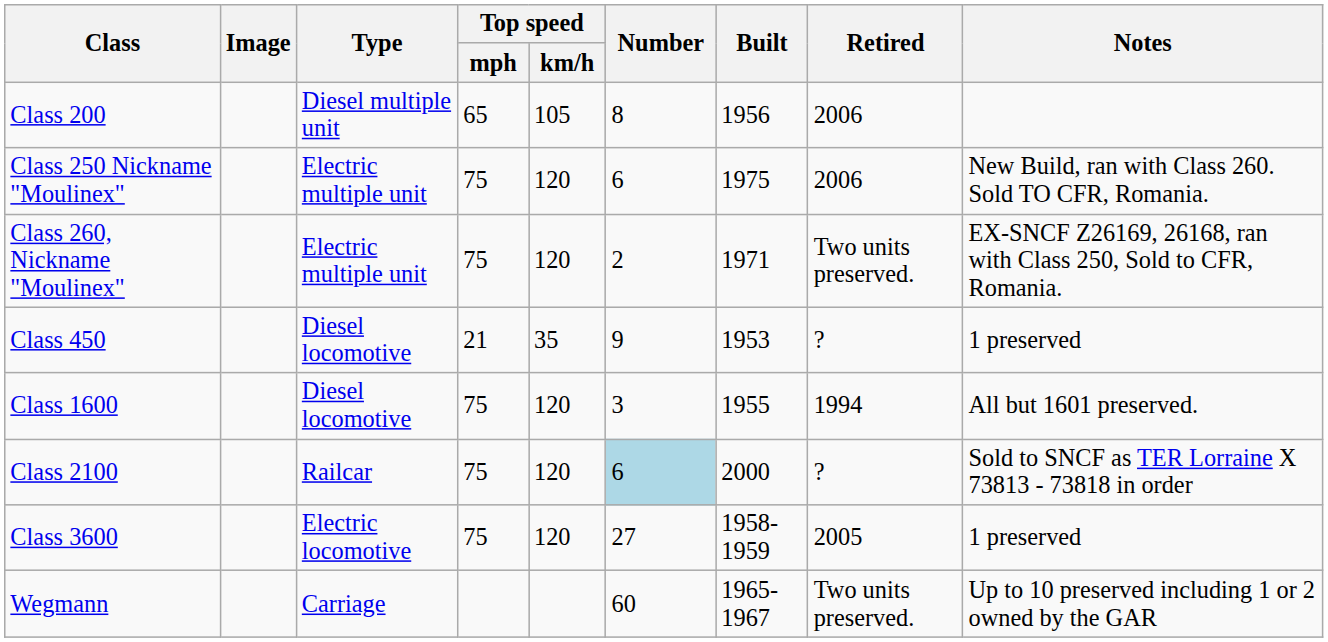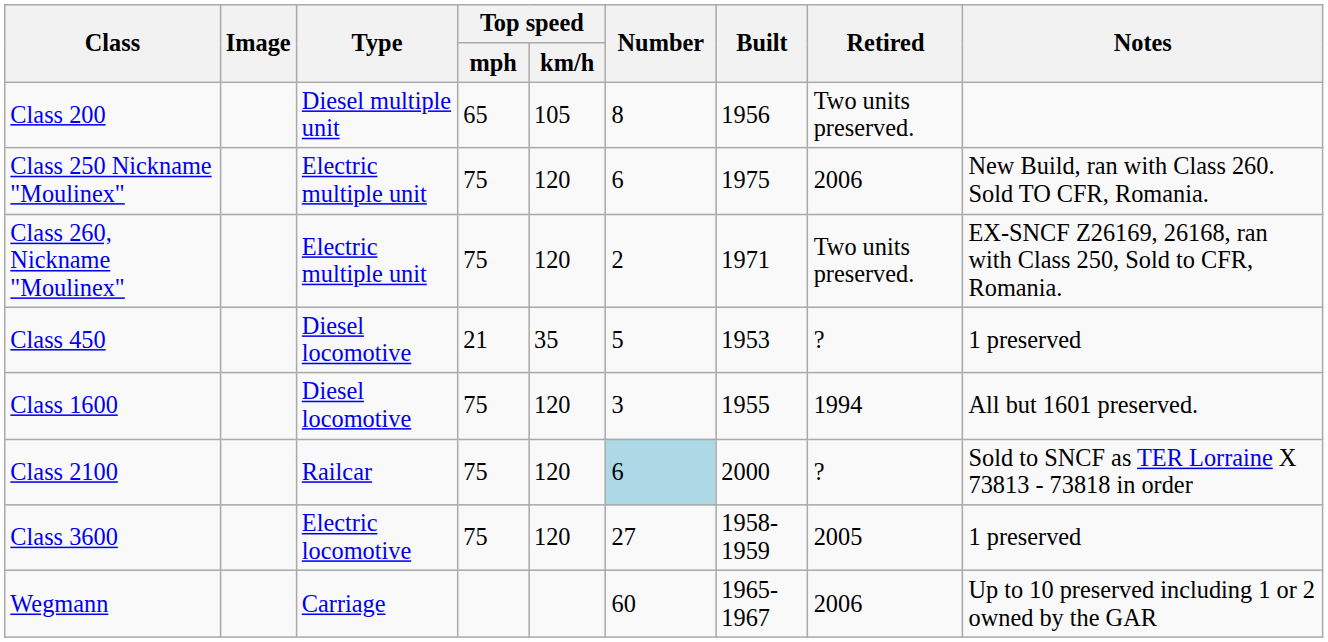Class 200 | Retired: 2006 -> Two units preserved.
Class 450 | Number: 9 -> 5
Wegmann | Retired: Two units preserved. -> 2006
